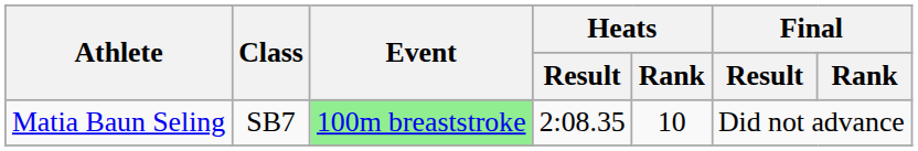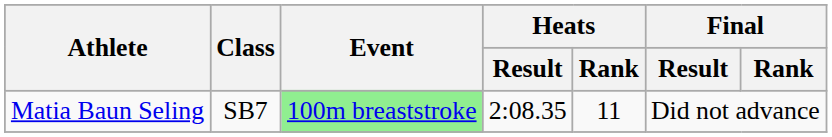Matia Baun Seling | Heats / Rank: 10 -> 11
